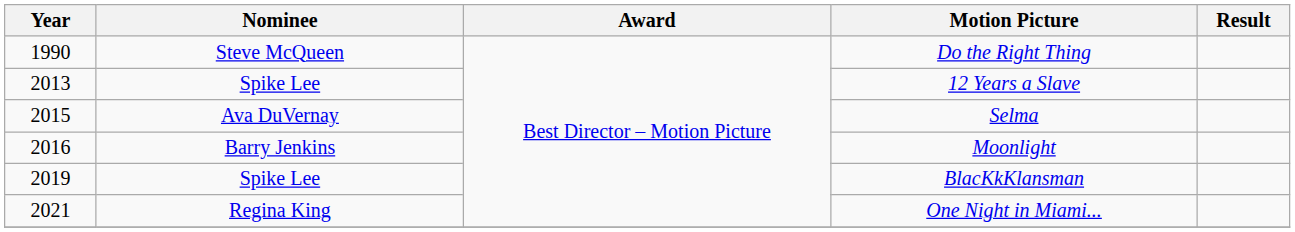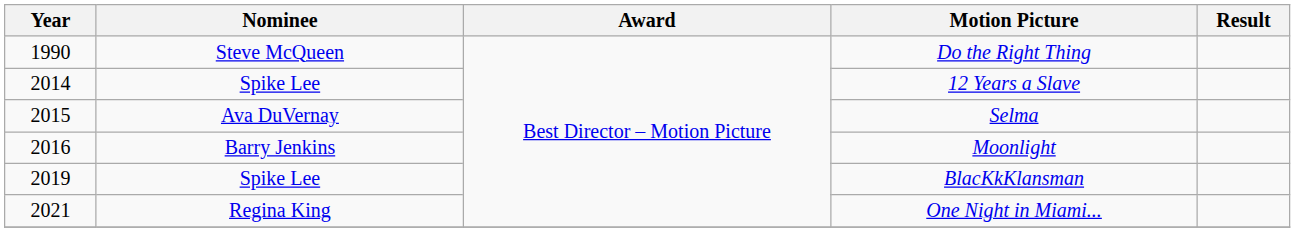12 Years a Slave | Year: 2013 -> 2014
